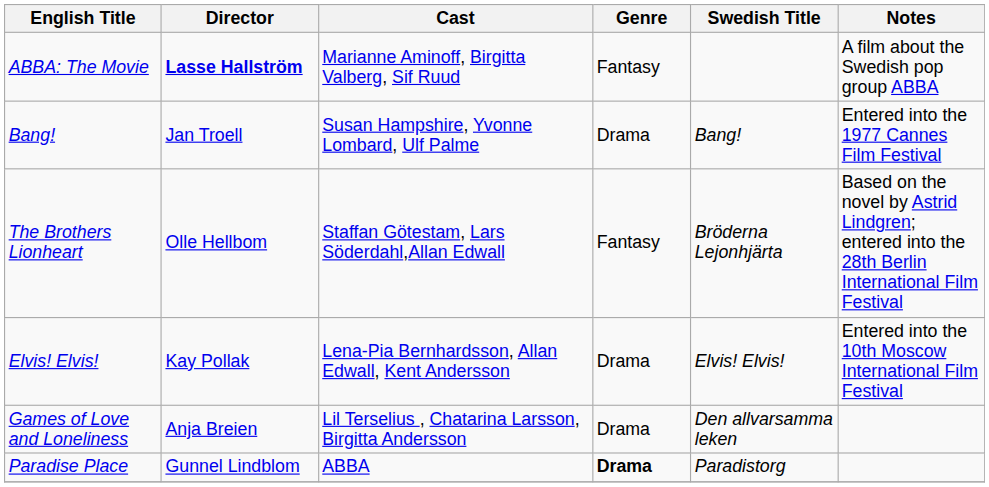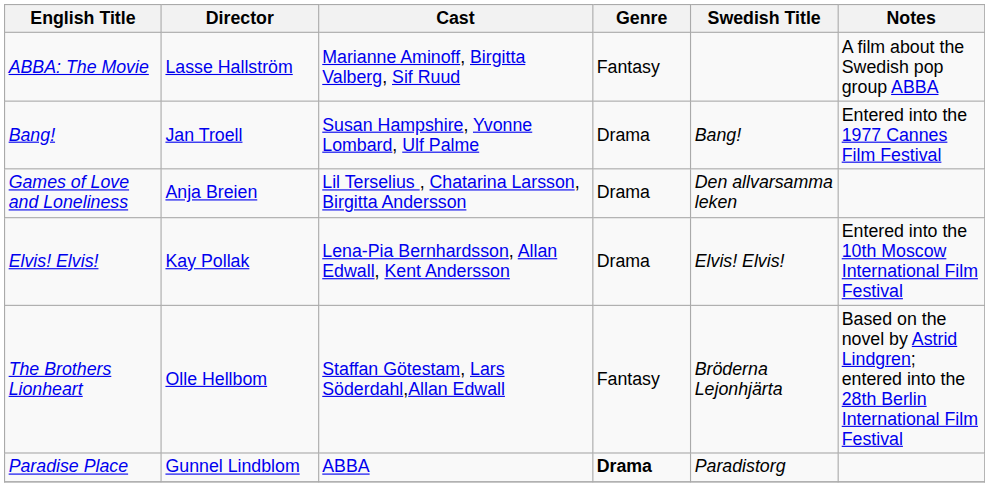ABBA: The Movie | Director: bold -> normal
rows swapped: The Brothers Lionheart <-> Games of Love and Loneliness
